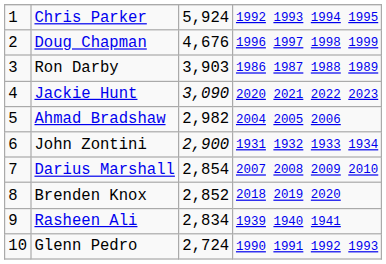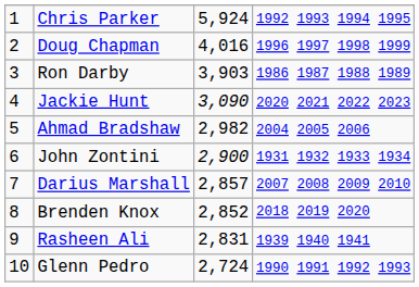Doug Chapman | column 3: 4,676 -> 4,016
Darius Marshall | column 3: 2,854 -> 2,857
Rasheen Ali | column 3: 2,834 -> 2,831
